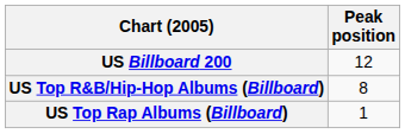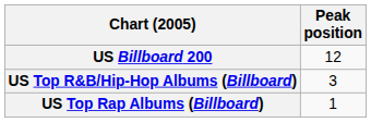US Top R&B/Hip-Hop Albums (Billboard) | Peak position: 8 -> 3
